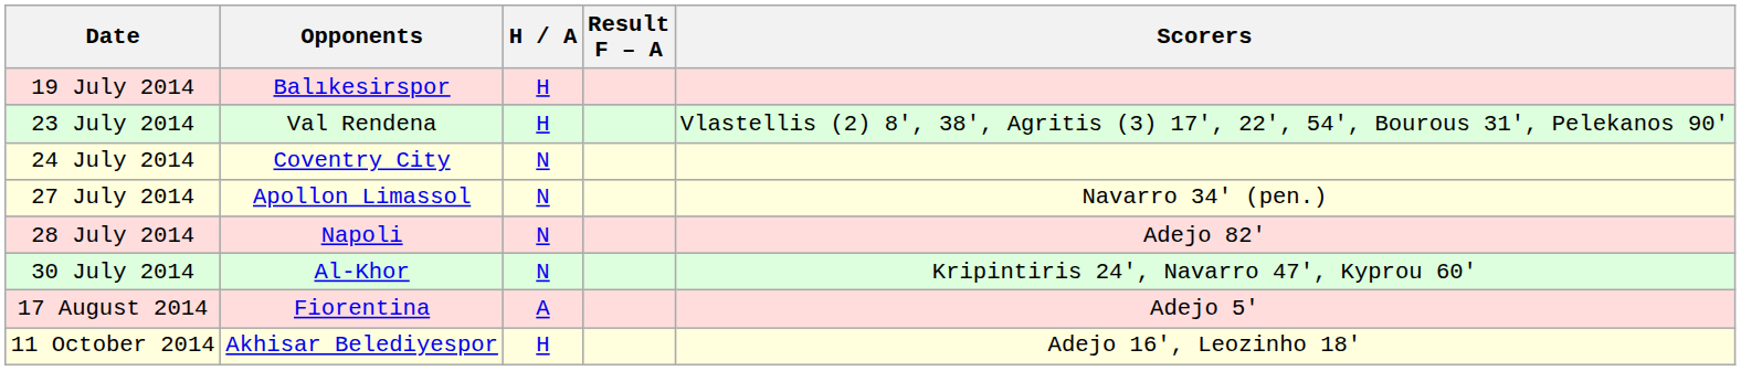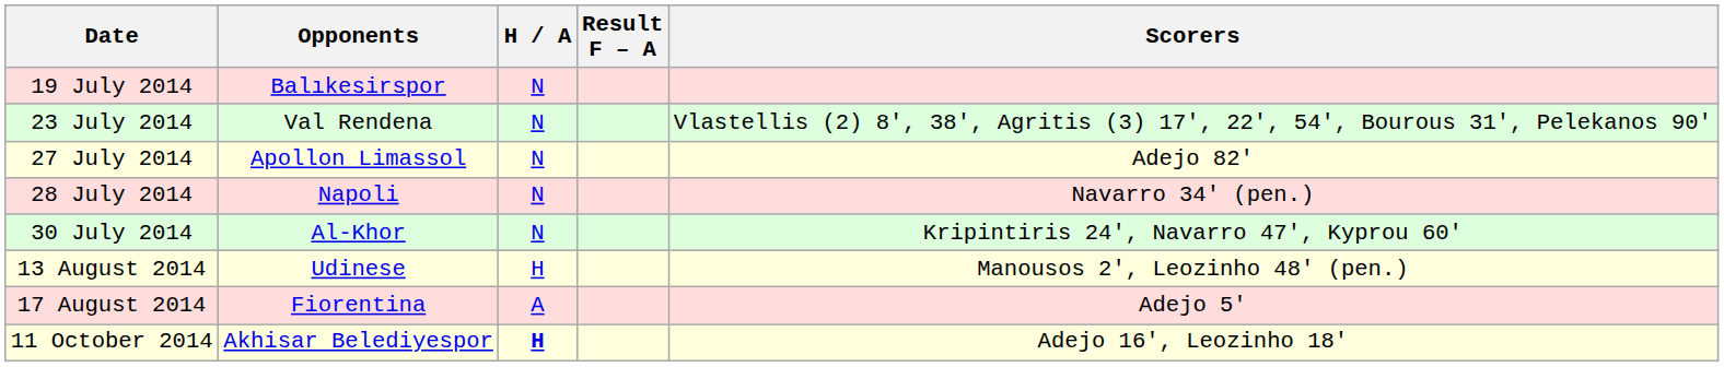19 July 2014 | H / A: H -> N
23 July 2014 | H / A: H -> N
- row: 24 July 2014 | Coventry City | N
27 July 2014 | Scorers: Navarro 34' (pen.) -> Adejo 82'
28 July 2014 | Scorers: Adejo 82' -> Navarro 34' (pen.)
+ row: 13 August 2014 | Udinese | H | Manousos 2', Leozinho 48' (pen.)
11 October 2014 | H / A: normal -> bold
